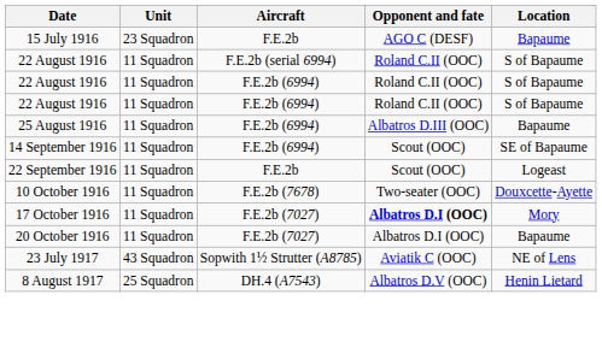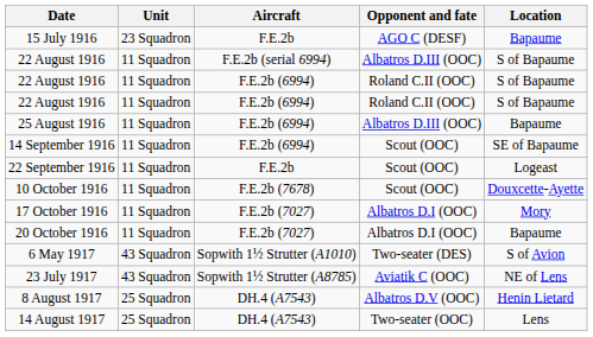22 August 1916 / F.E.2b (serial 6994) | Opponent and fate: Roland C.II (OOC) -> Albatros D.III (OOC)
10 October 1916 | Opponent and fate: Two-seater (OOC) -> Scout (OOC)
17 October 1916 | Opponent and fate: bold -> normal
+ row: 6 May 1917 | 43 Squadron | Sopwith 1½ Strutter (A1010) | Two-seater (DES) | S of Avion
+ row: 14 August 1917 | 25 Squadron | DH.4 (A7543) | Two-seater (OOC) | Lens
